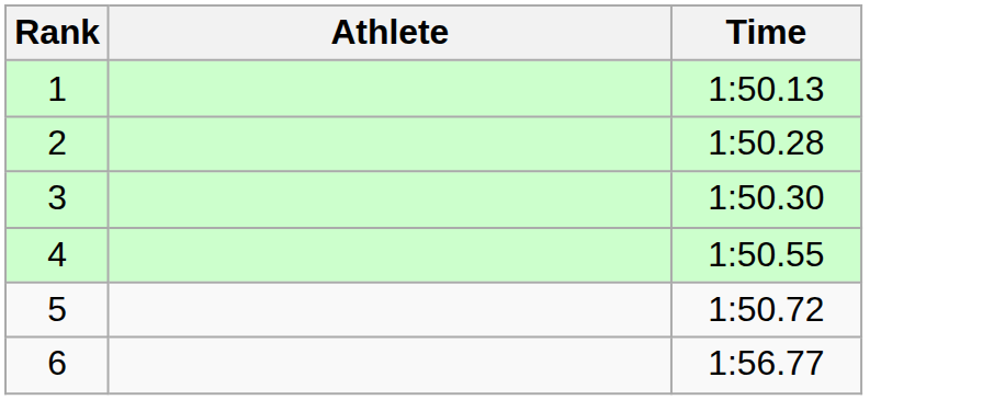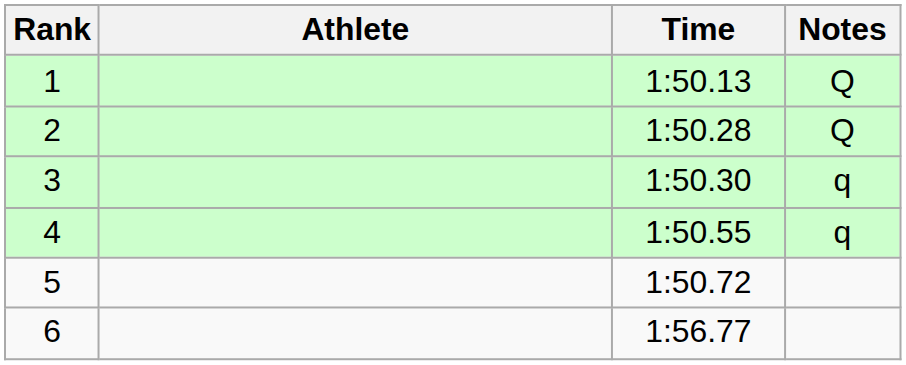+ column: Notes | Q | Q | q | q
